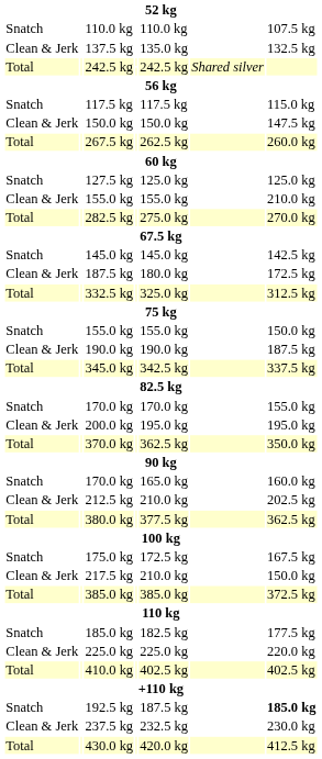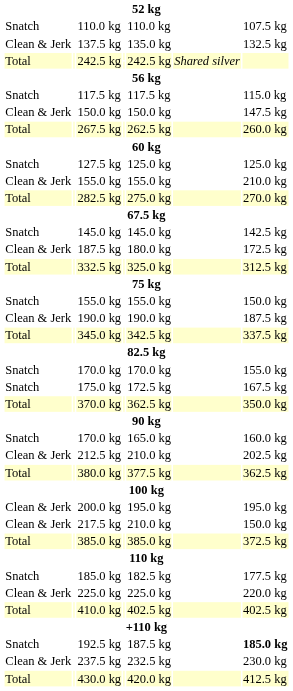rows swapped: 200.0 kg <-> 175.0 kg
